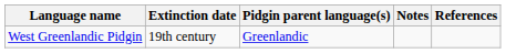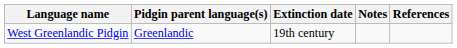columns swapped: Pidgin parent language(s) <-> Extinction date
